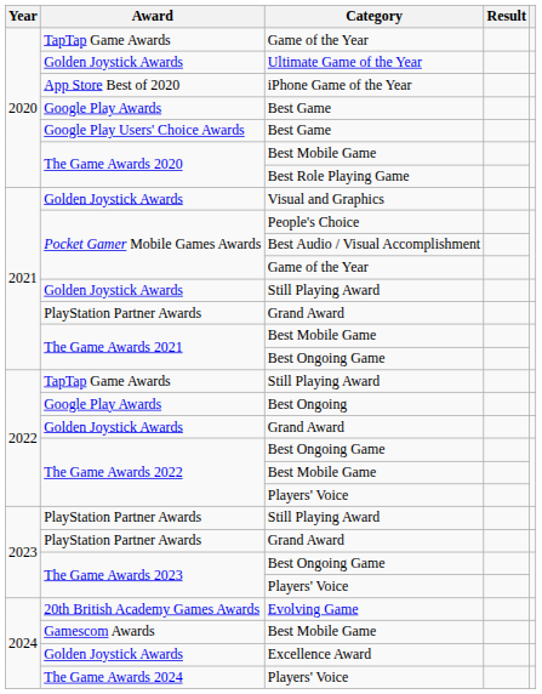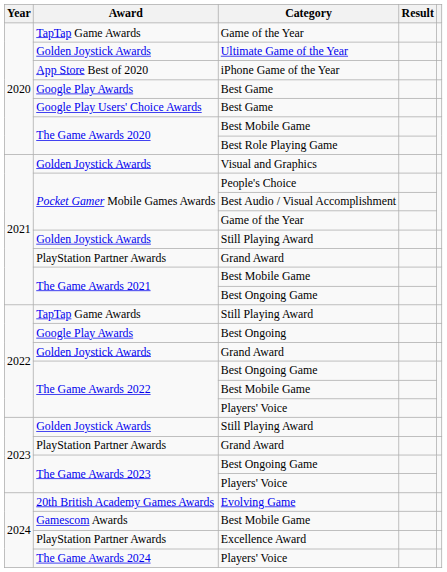2023 / Still Playing Award | Award: PlayStation Partner Awards -> Golden Joystick Awards
Excellence Award | Award: Golden Joystick Awards -> PlayStation Partner Awards
